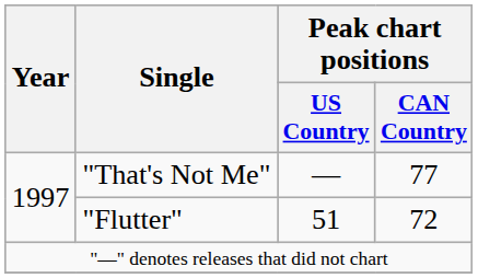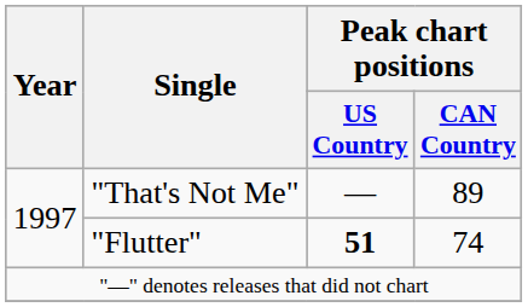"That's Not Me" | Peak chart positions / CAN Country: 77 -> 89
"Flutter" | Peak chart positions / US Country: normal -> bold
"Flutter" | Peak chart positions / CAN Country: 72 -> 74
